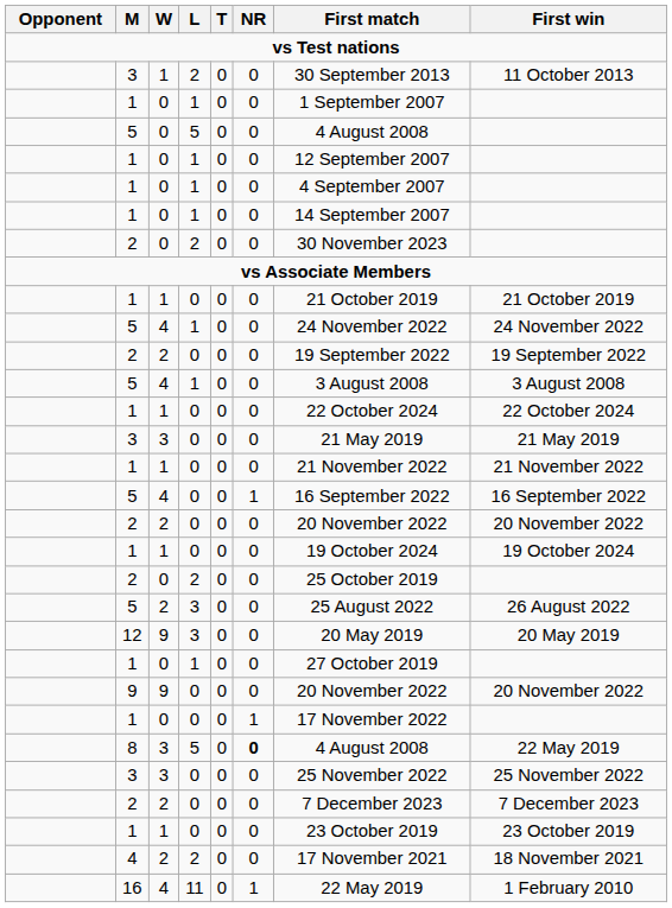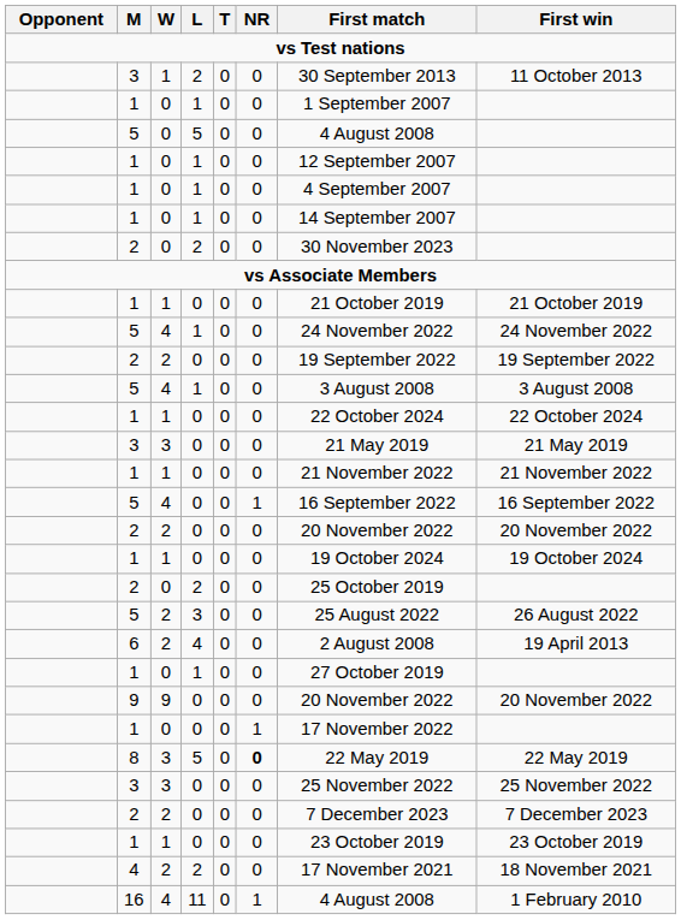+ row: 6 | 2 | 4 | 0 | 0 | 2 August 2008 | 19 April 2013
- row: 12 | 9 | 3 | 0 | 0 | 20 May 2019 | 20 May 2019
8 | First match: 4 August 2008 -> 22 May 2019
16 | First match: 22 May 2019 -> 4 August 2008
